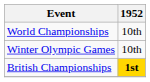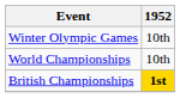rows swapped: Winter Olympic Games <-> World Championships
